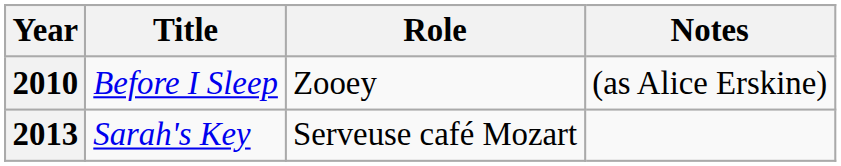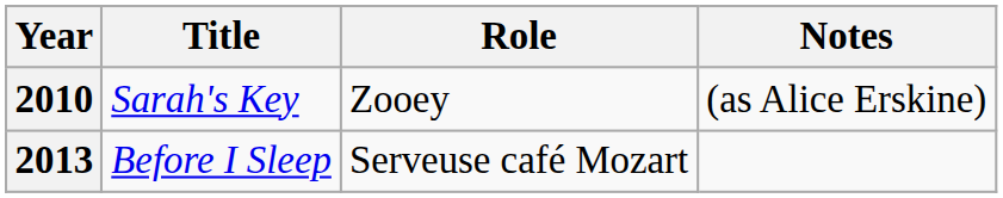2010 | Title: Before I Sleep -> Sarah's Key
2013 | Title: Sarah's Key -> Before I Sleep
